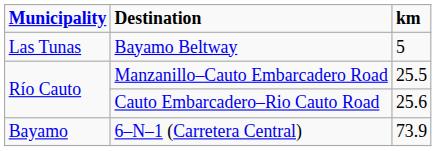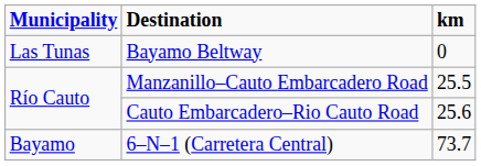Bayamo Beltway | km: 5 -> 0
6–N–1 (Carretera Central) | km: 73.9 -> 73.7
